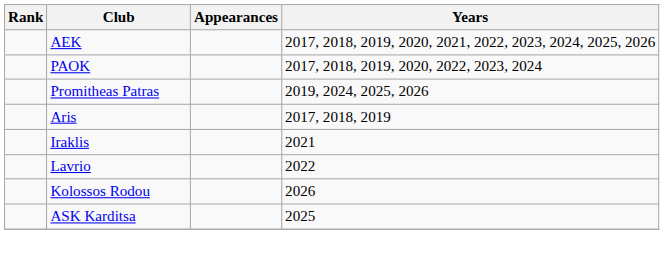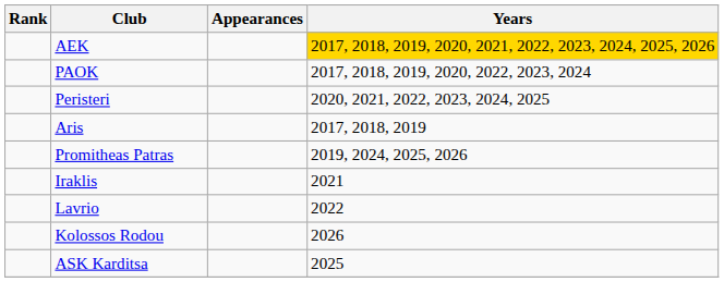AEK | Years: no background -> gold background
+ row: Peristeri | 2020, 2021, 2022, 2023, 2024, 2025
rows swapped: Promitheas Patras <-> Aris
